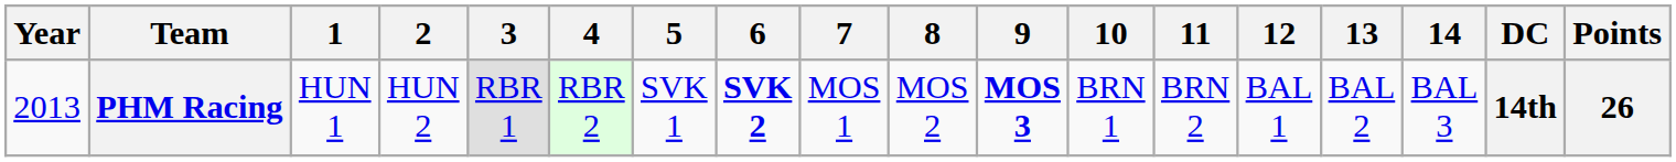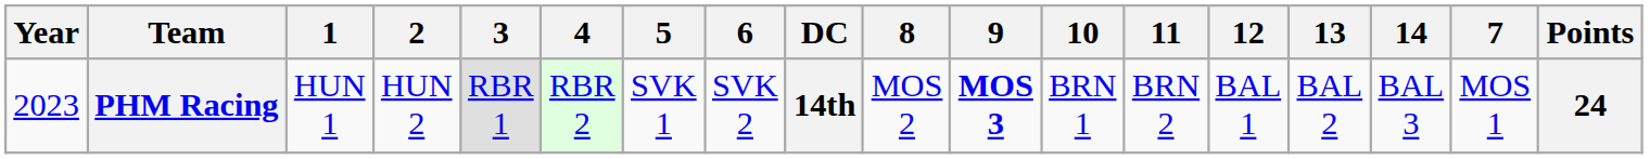columns swapped: 7 <-> DC
PHM Racing | Year: 2013 -> 2023
PHM Racing | 6: bold -> normal
PHM Racing | Points: 26 -> 24
